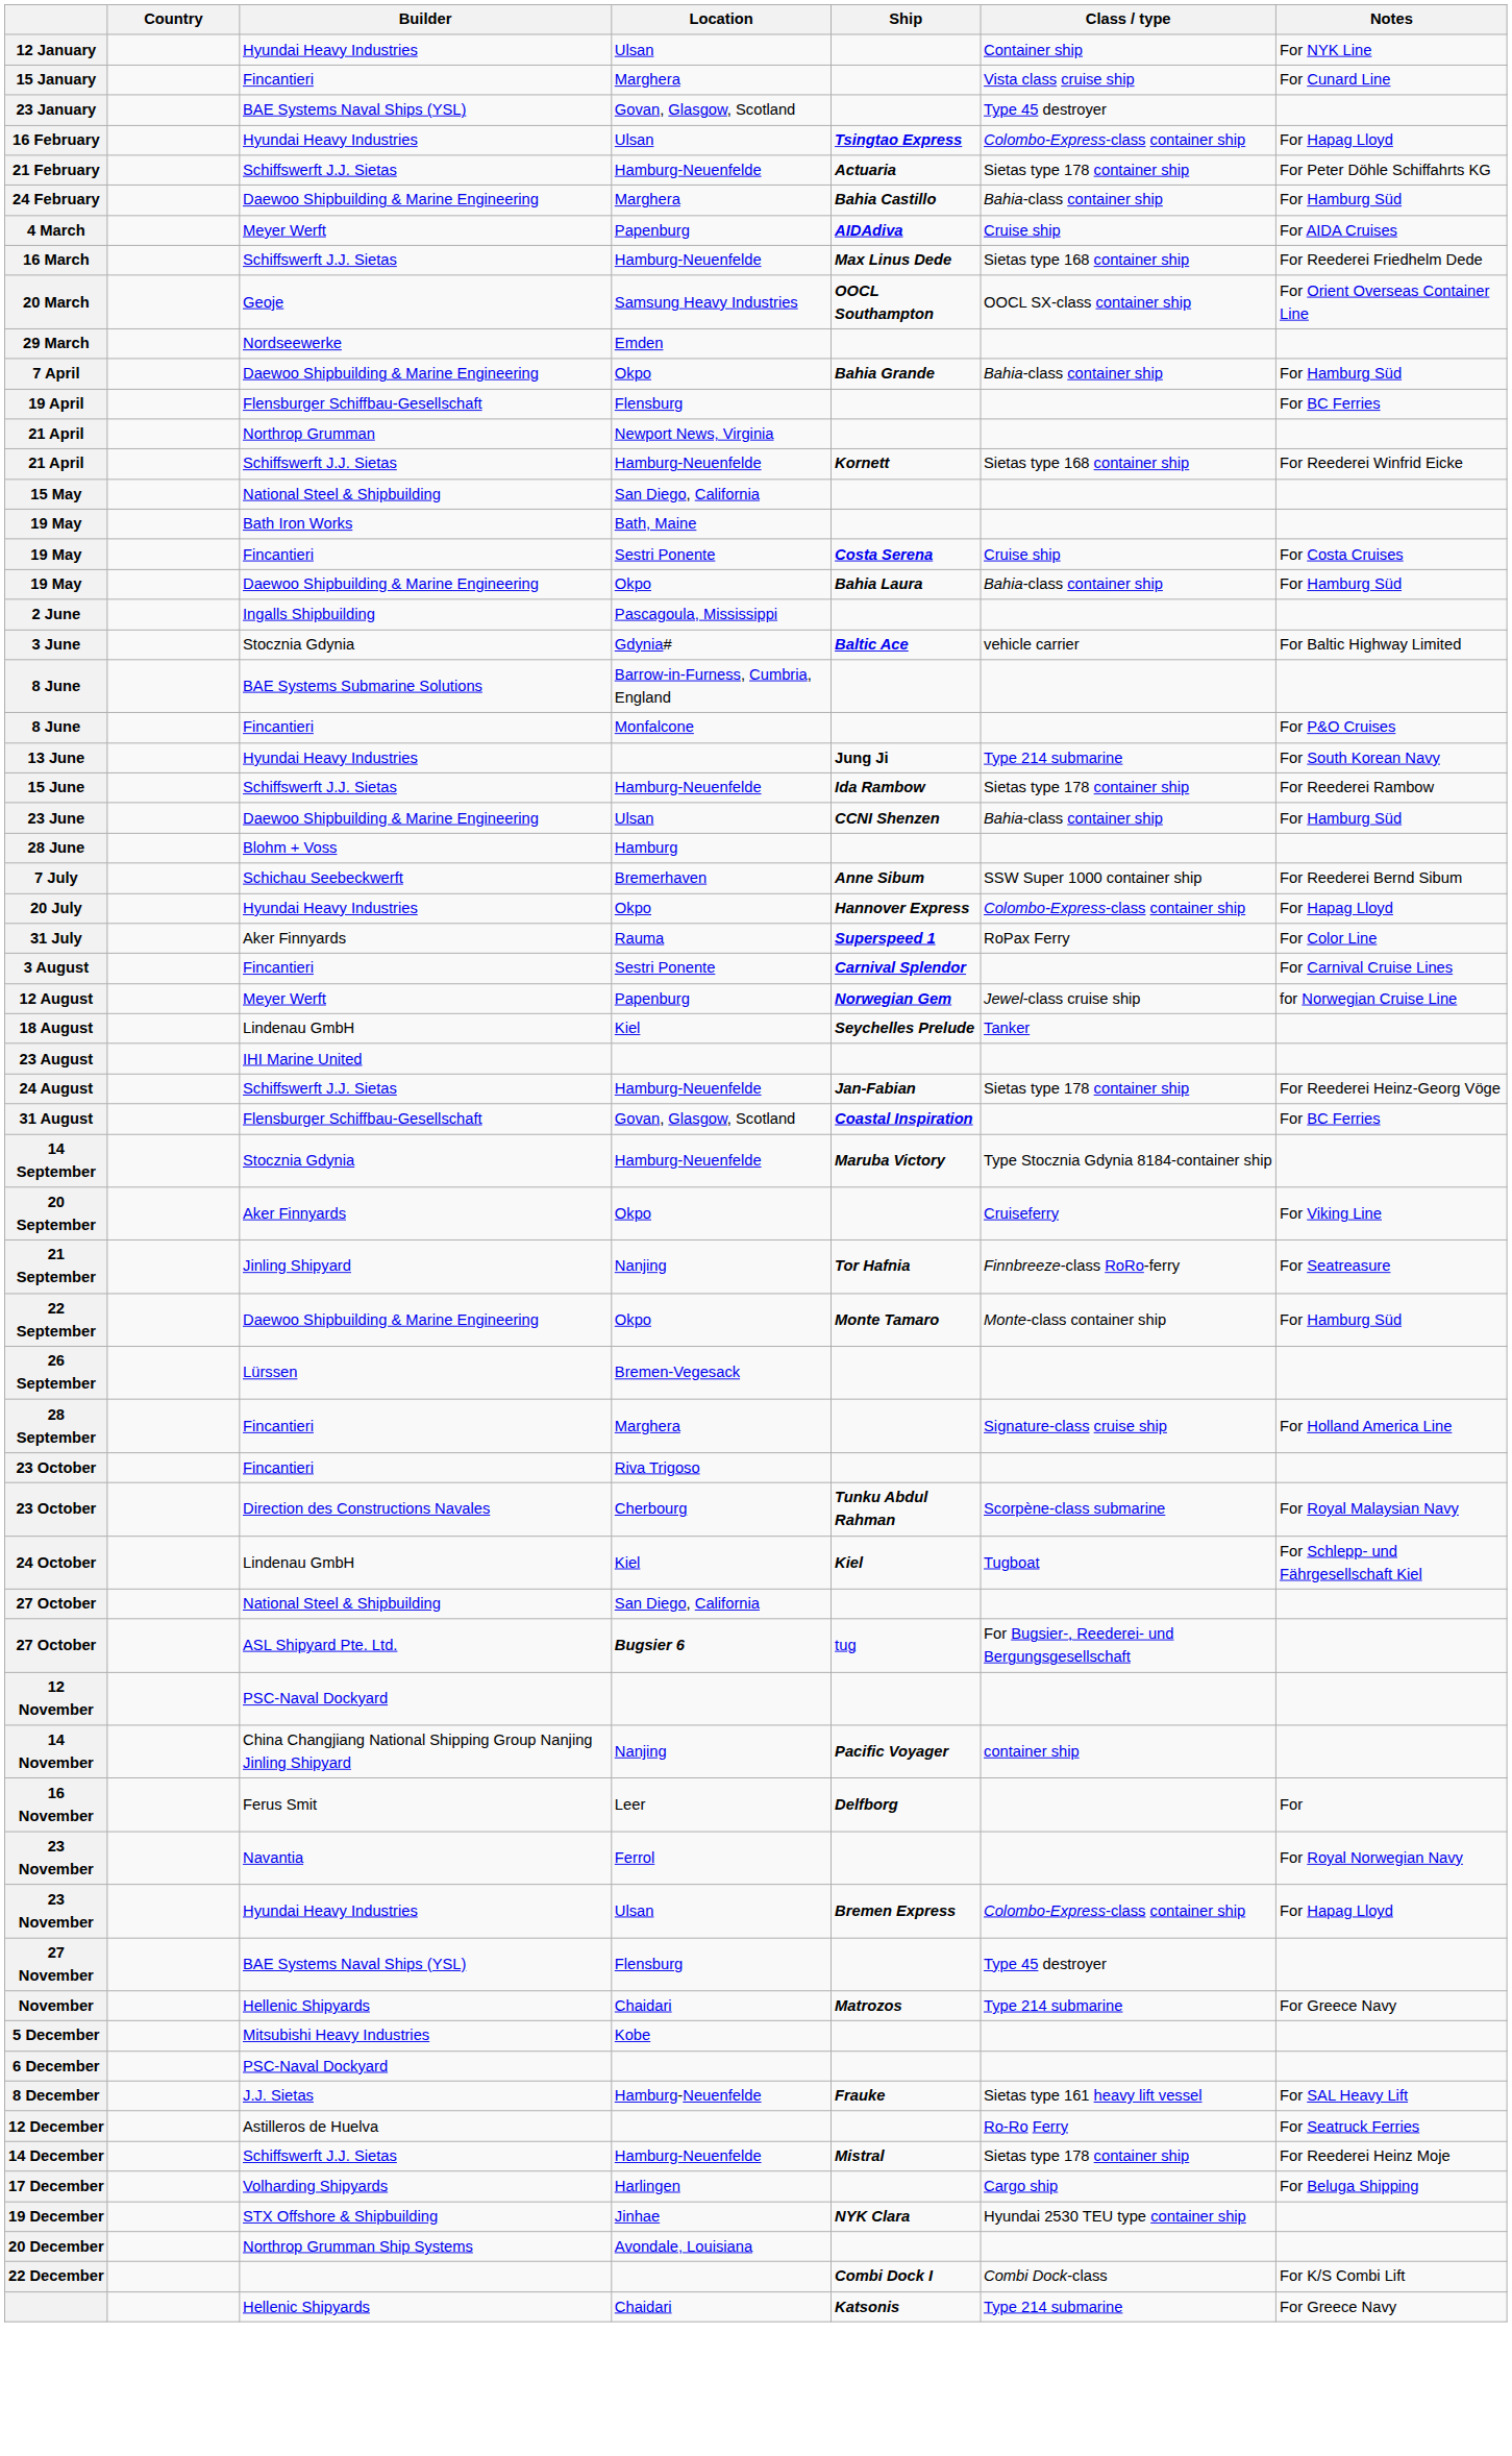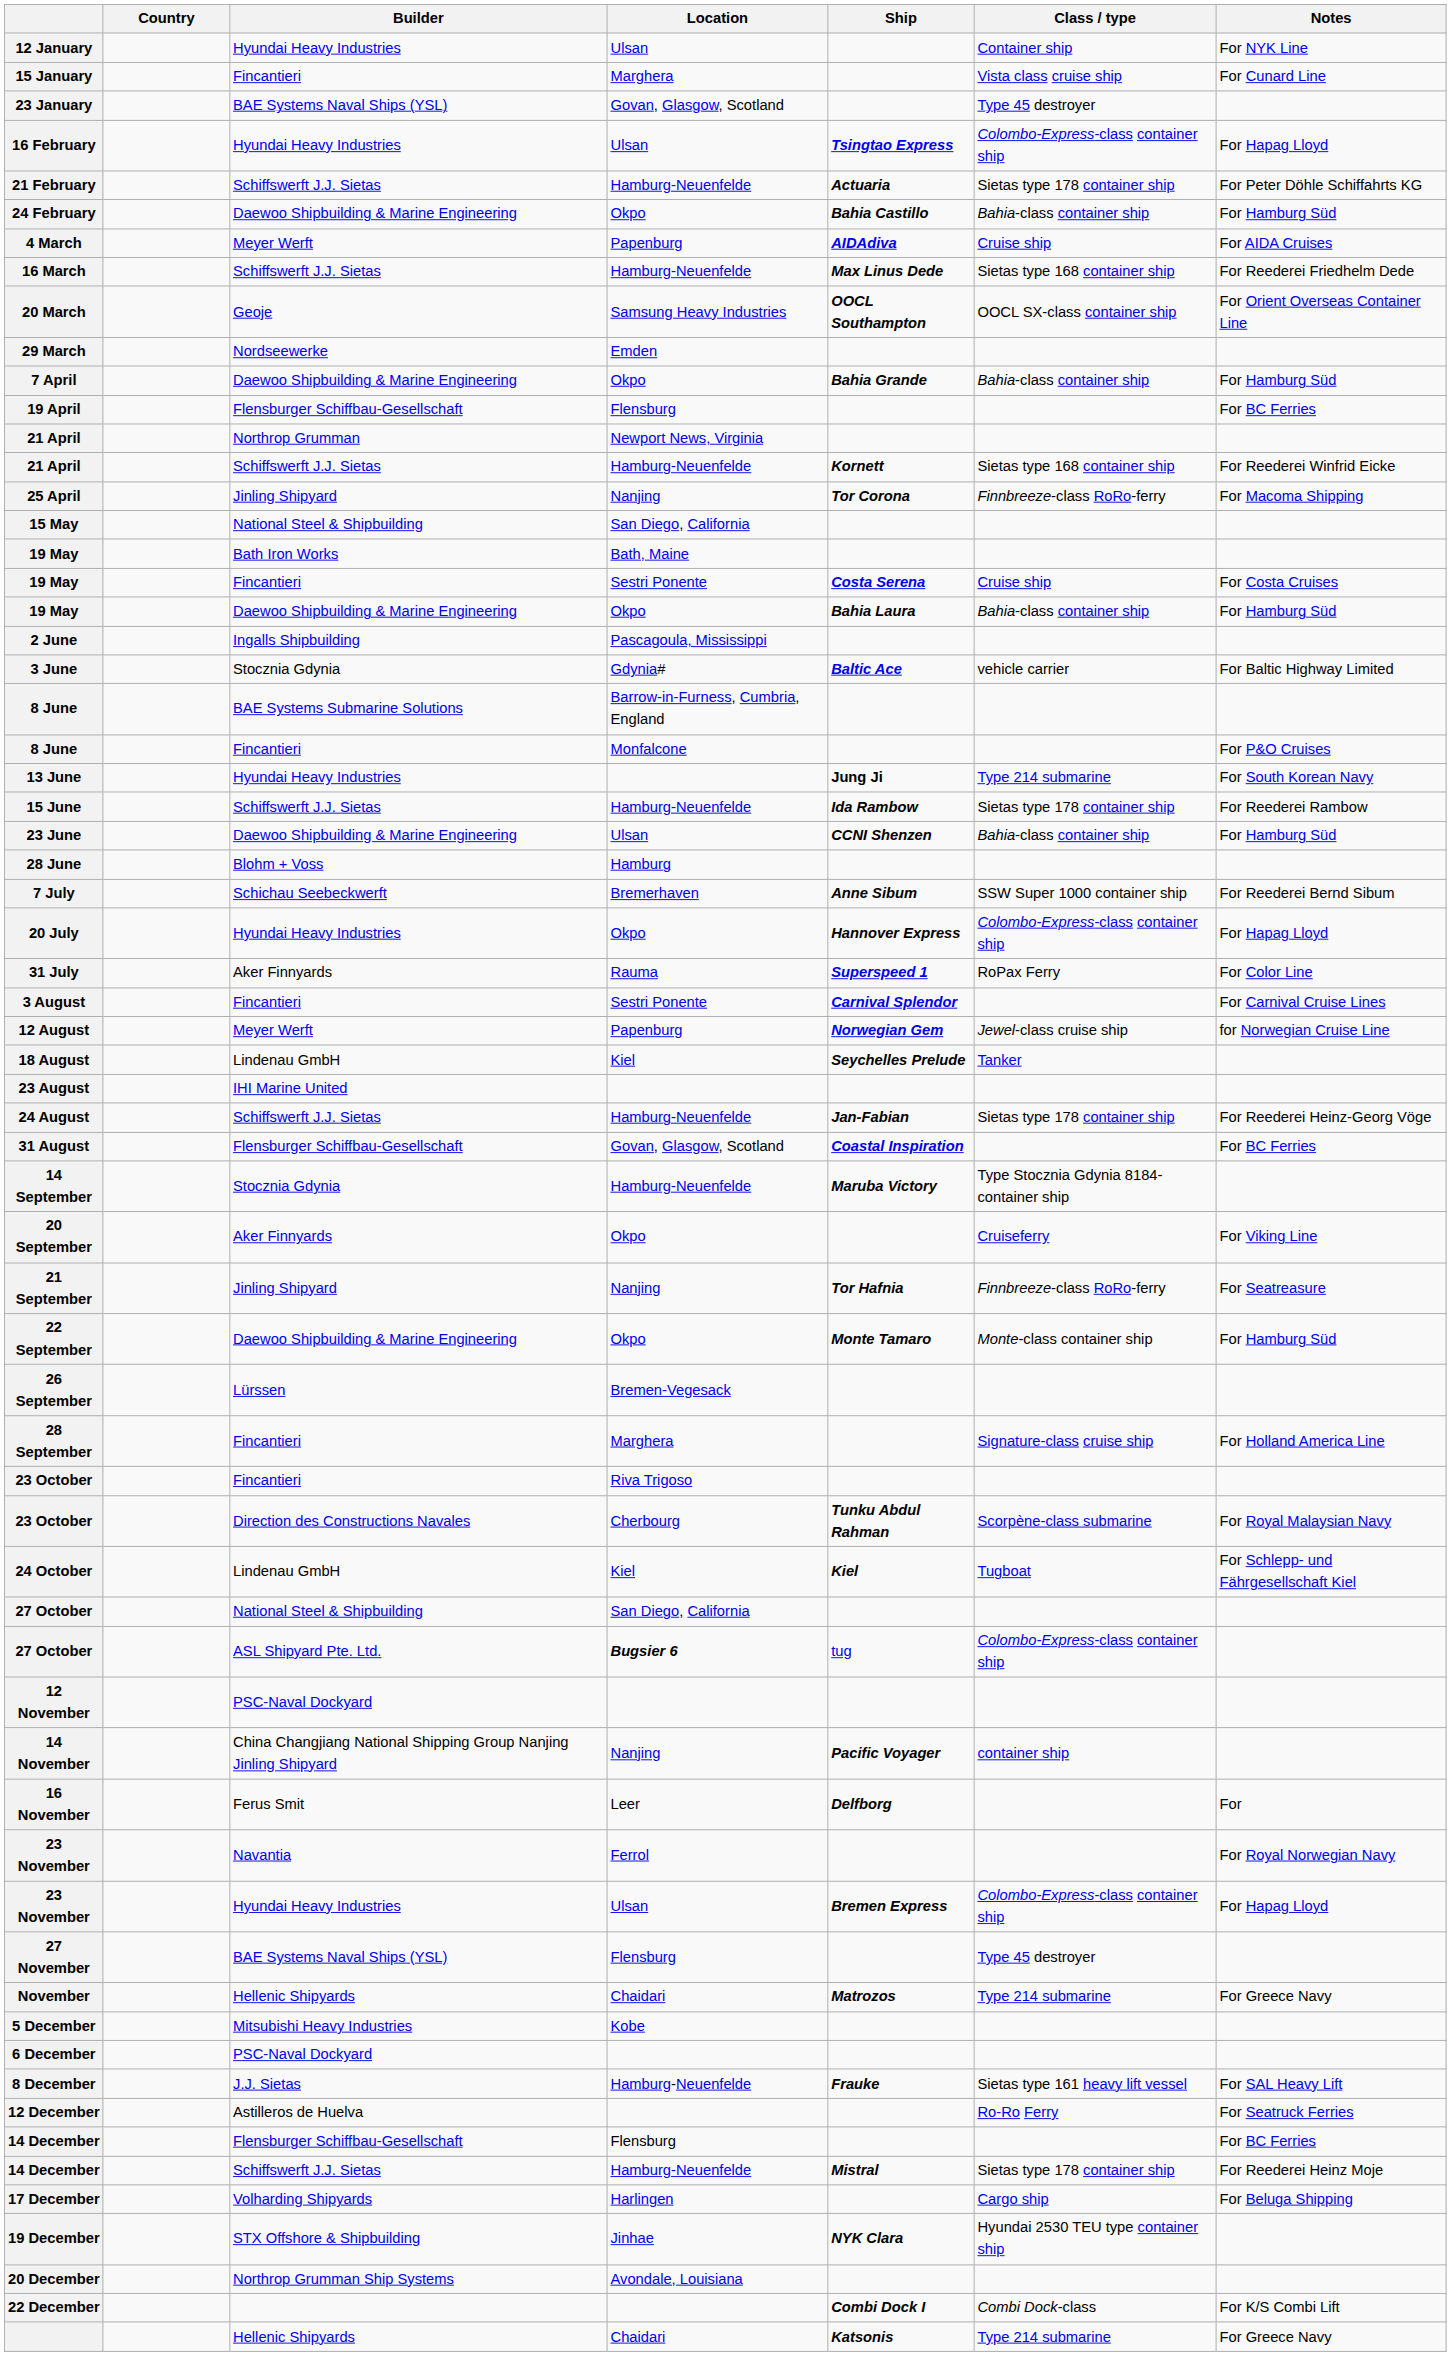24 February | Location: Marghera -> Okpo
+ row: 25 April | Jinling Shipyard | Nanjing | Tor Corona | Finnbreeze-class RoRo-ferry | For Macoma Shipping
27 October / ASL Shipyard Pte. Ltd. | Class / type: For Bugsier-, Reederei- und Bergungsgesellschaft -> Colombo-Express-class container ship
+ row: 14 December | Flensburger Schiffbau-Gesellschaft | Flensburg | For BC Ferries
